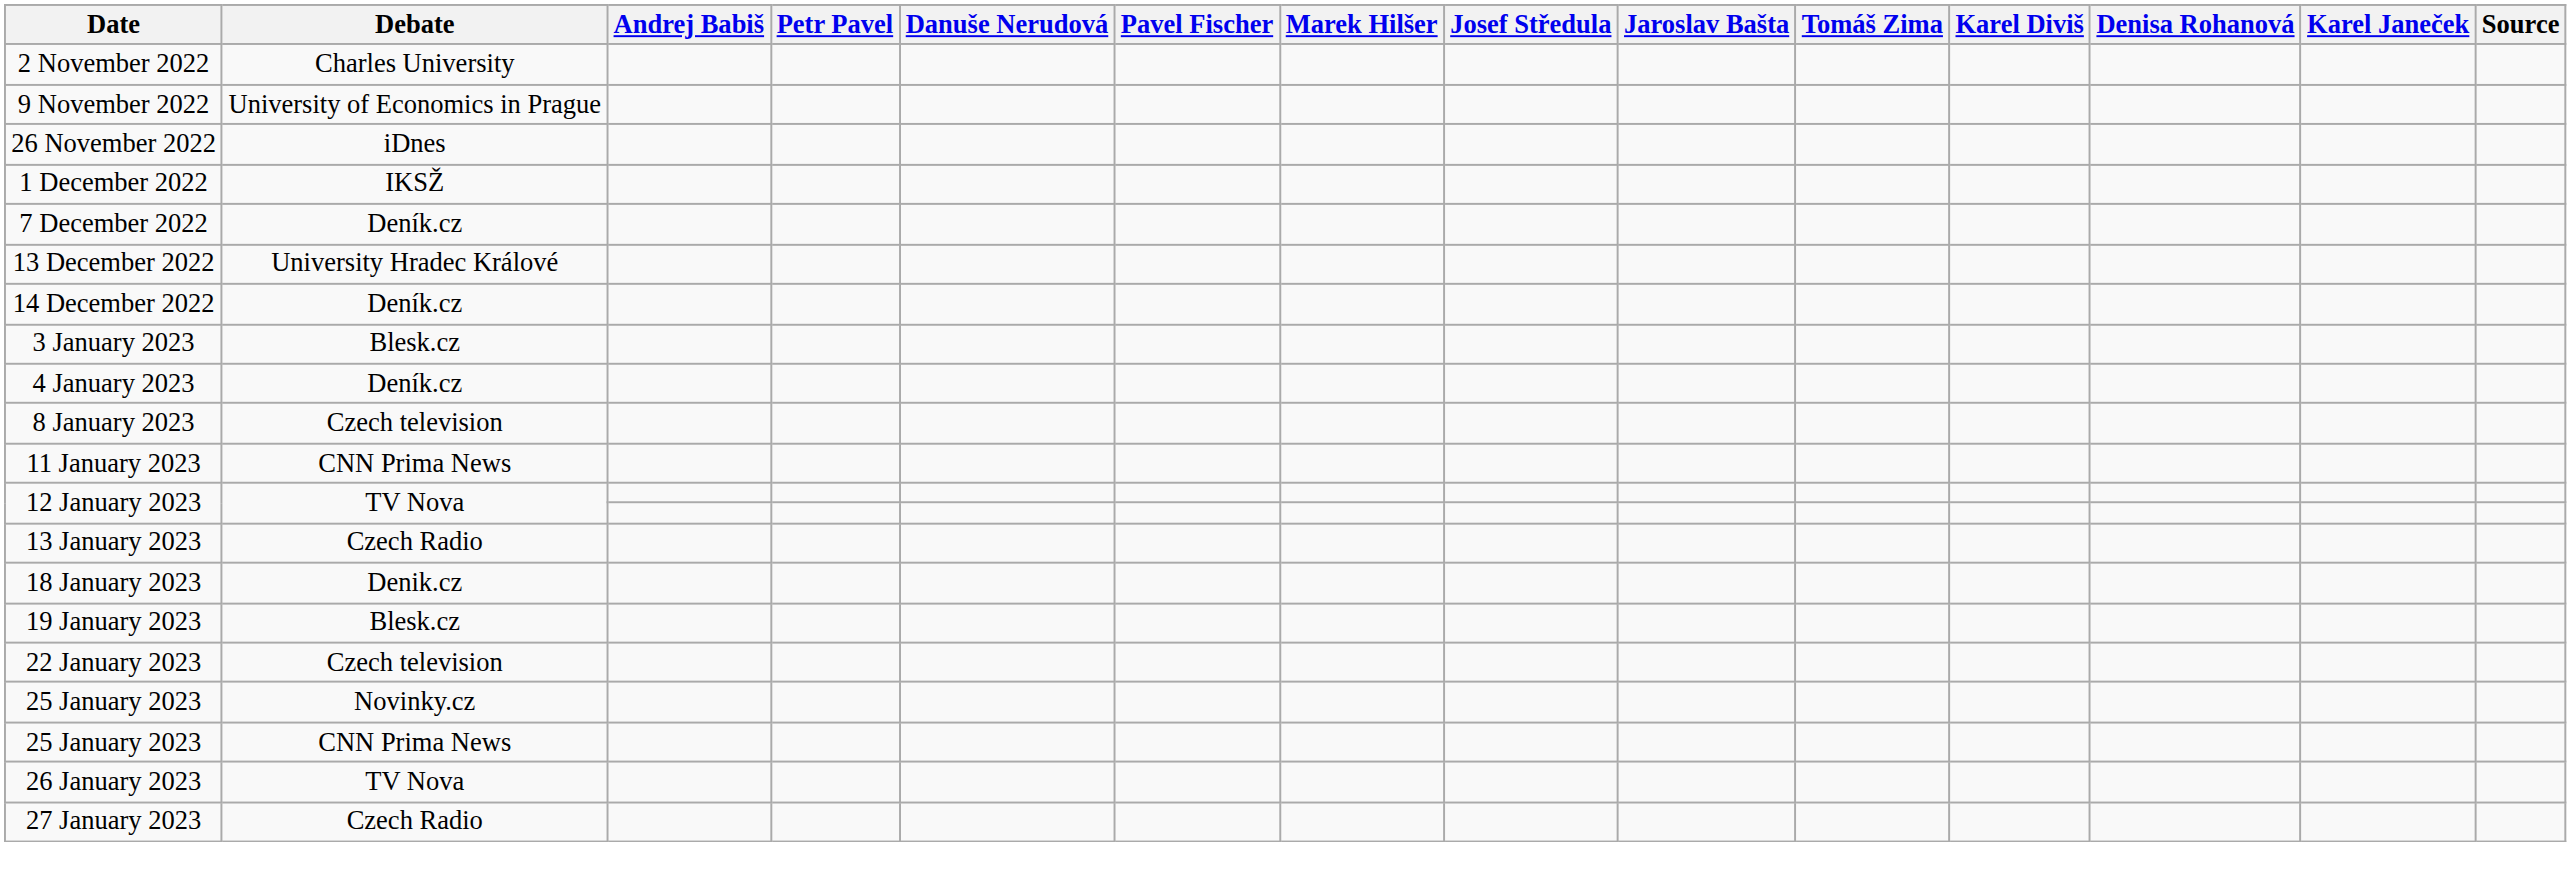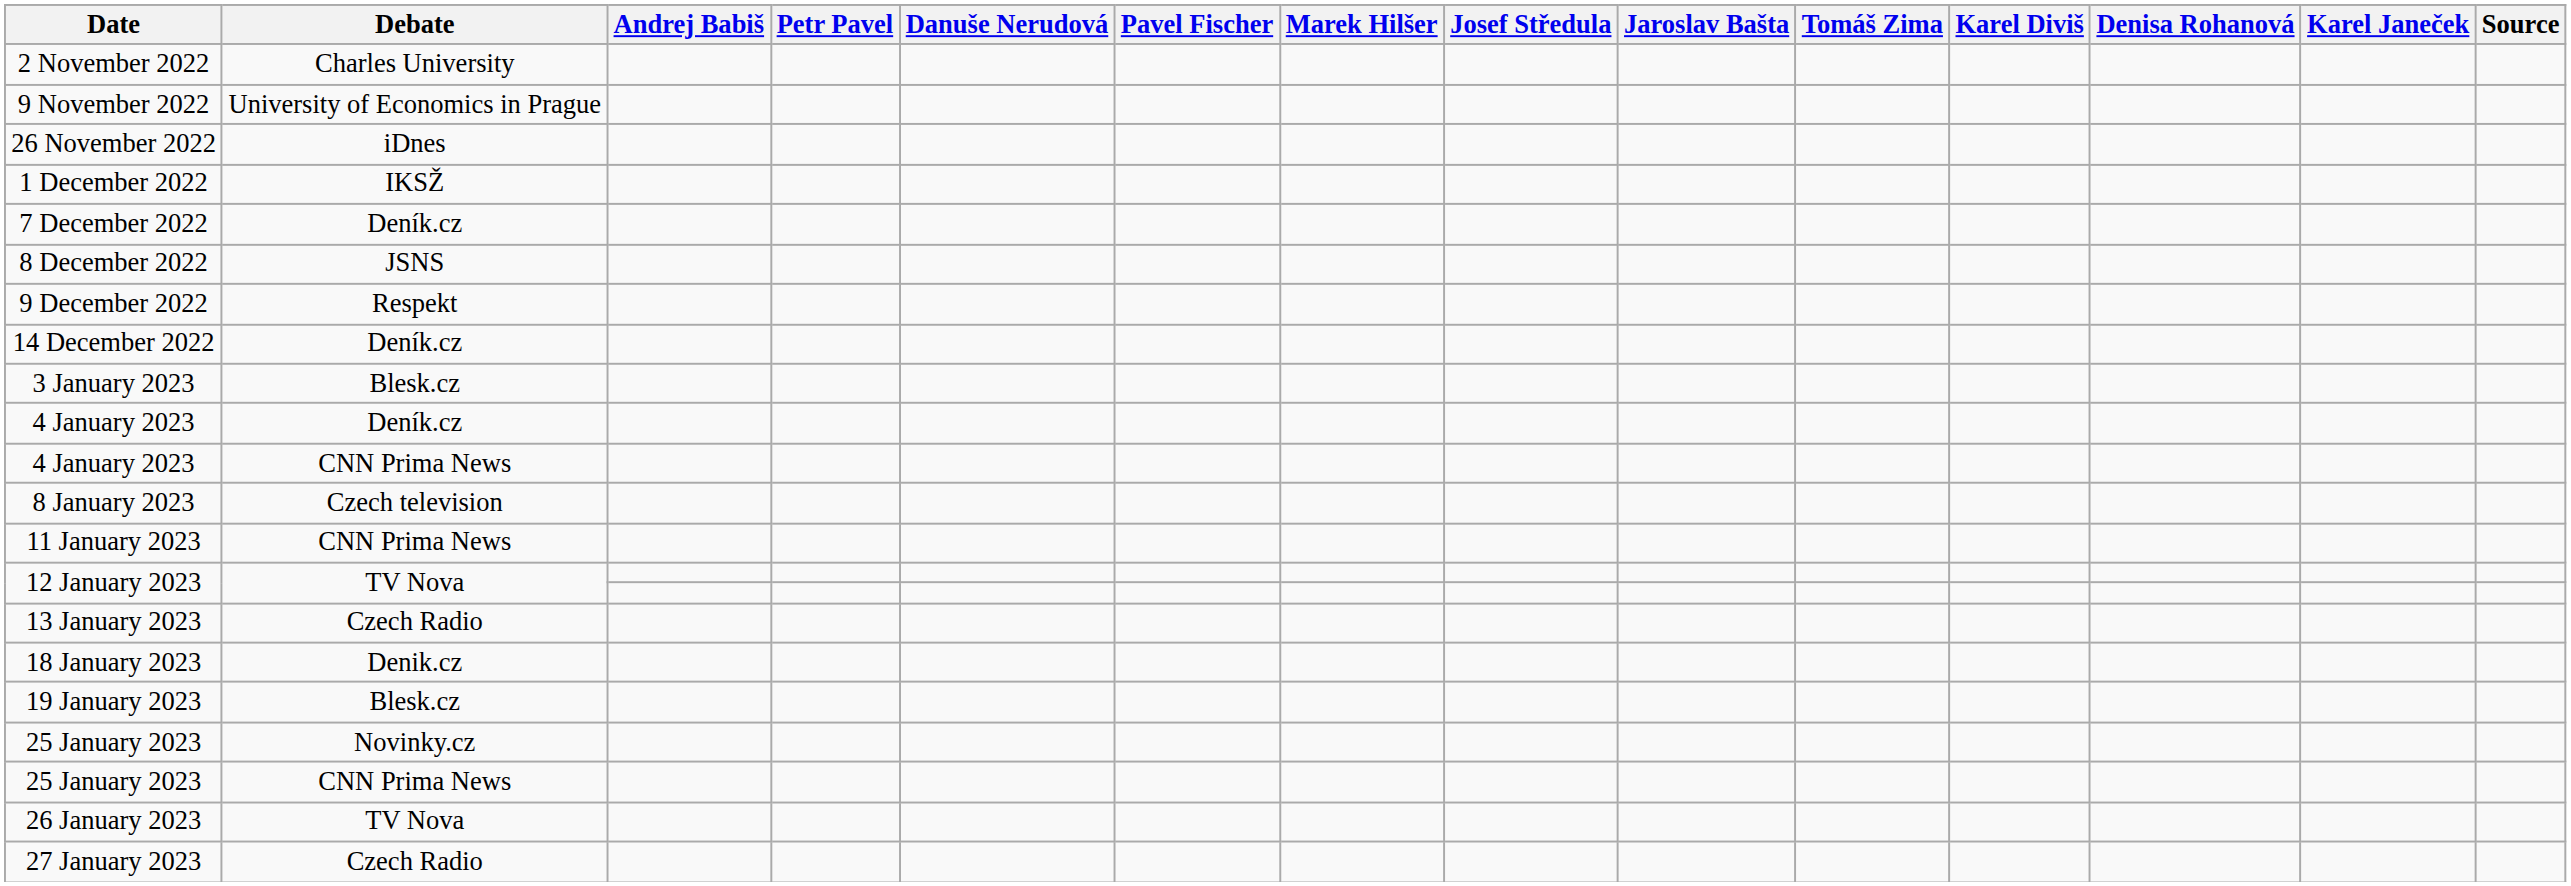+ row: 8 December 2022 | JSNS
+ row: 9 December 2022 | Respekt
- row: 13 December 2022 | University Hradec Králové
+ row: 4 January 2023 | CNN Prima News
- row: 22 January 2023 | Czech television
